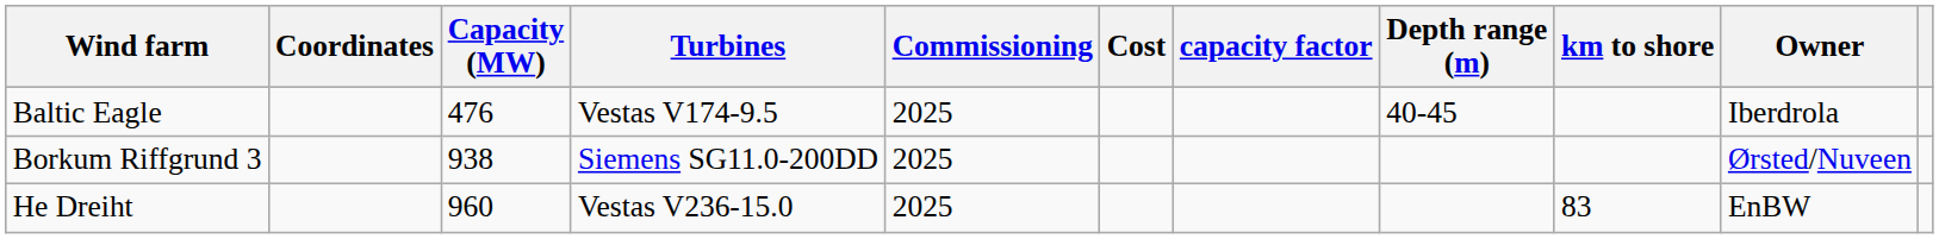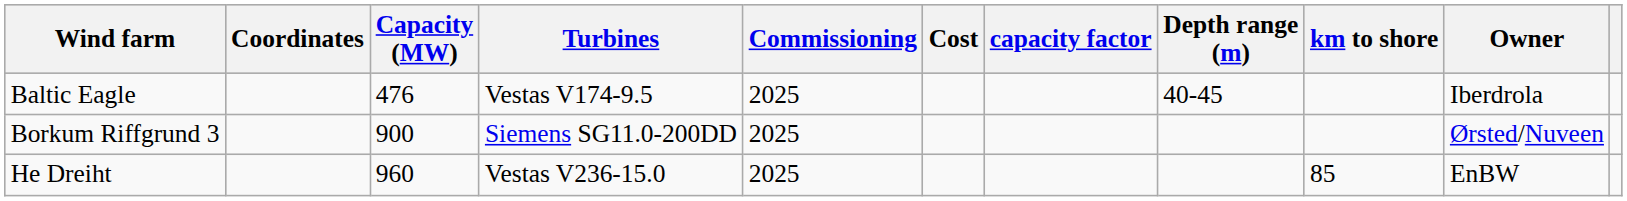Borkum Riffgrund 3 | Capacity (MW): 938 -> 900
He Dreiht | km to shore: 83 -> 85
